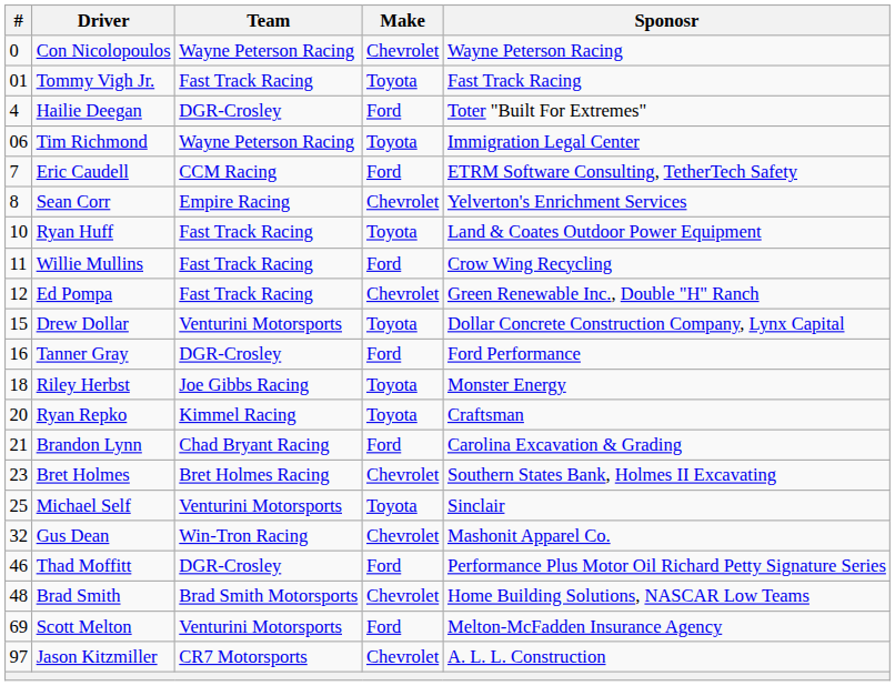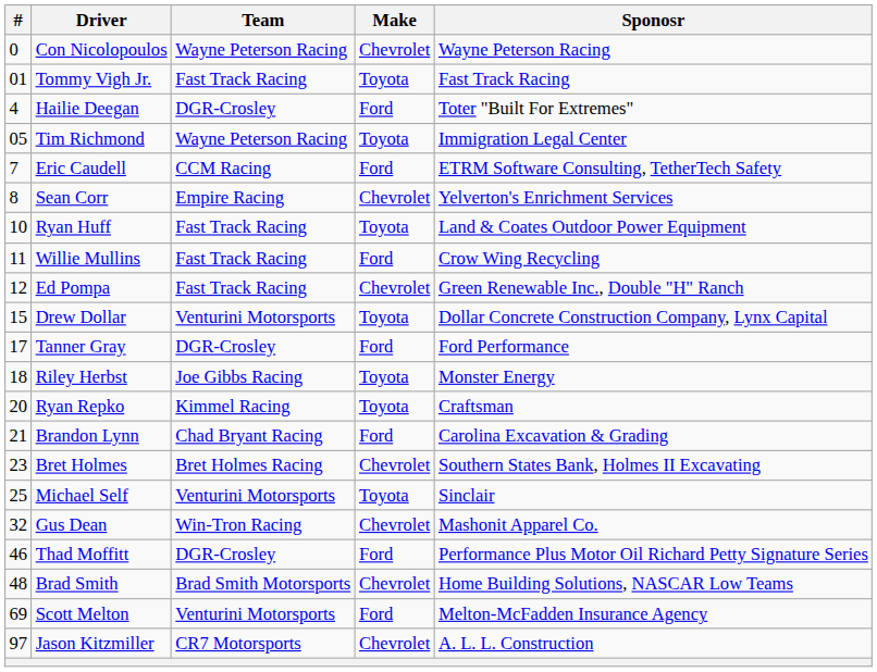Tim Richmond | #: 06 -> 05
Tanner Gray | #: 16 -> 17
